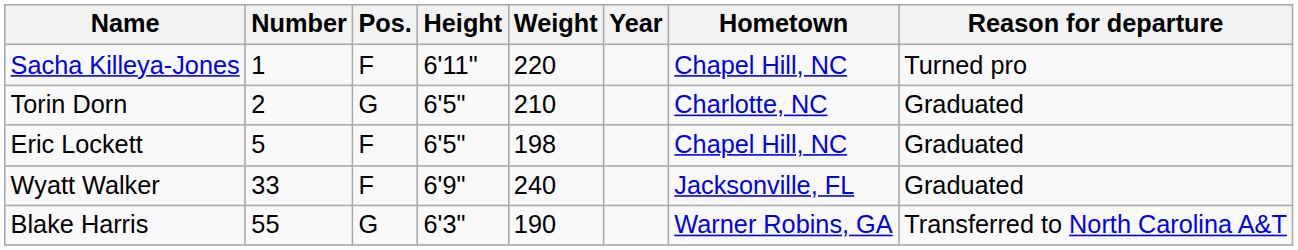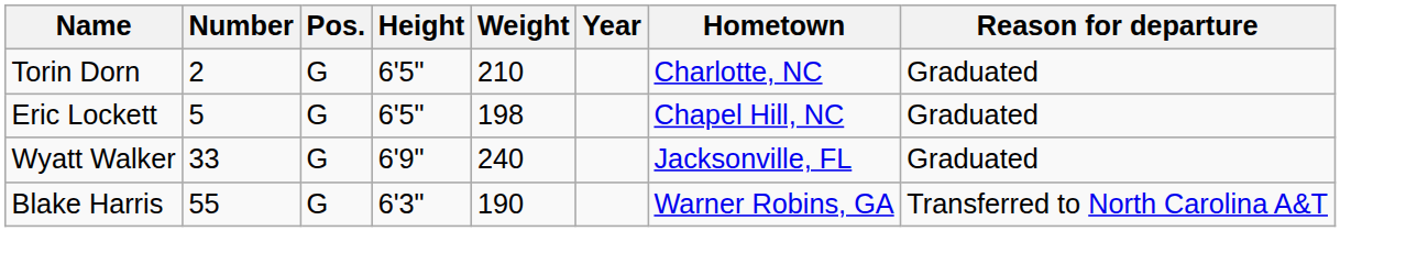- row: Sacha Killeya-Jones | 1 | F | 6'11" | 220 | Chapel Hill, NC | Turned pro
Eric Lockett | Pos.: F -> G
Wyatt Walker | Pos.: F -> G
